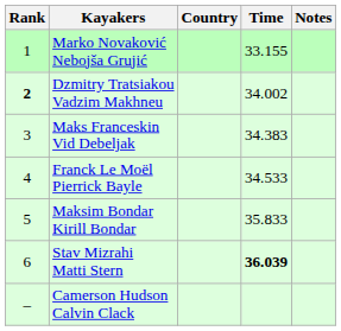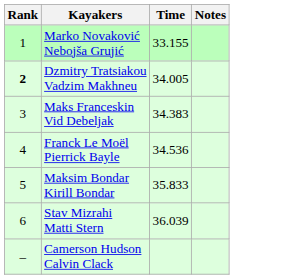- column: Country
Dzmitry Tratsiakou Vadzim Makhneu | Time: 34.002 -> 34.005
Franck Le Moël Pierrick Bayle | Time: 34.533 -> 34.536
Stav Mizrahi Matti Stern | Time: bold -> normal
